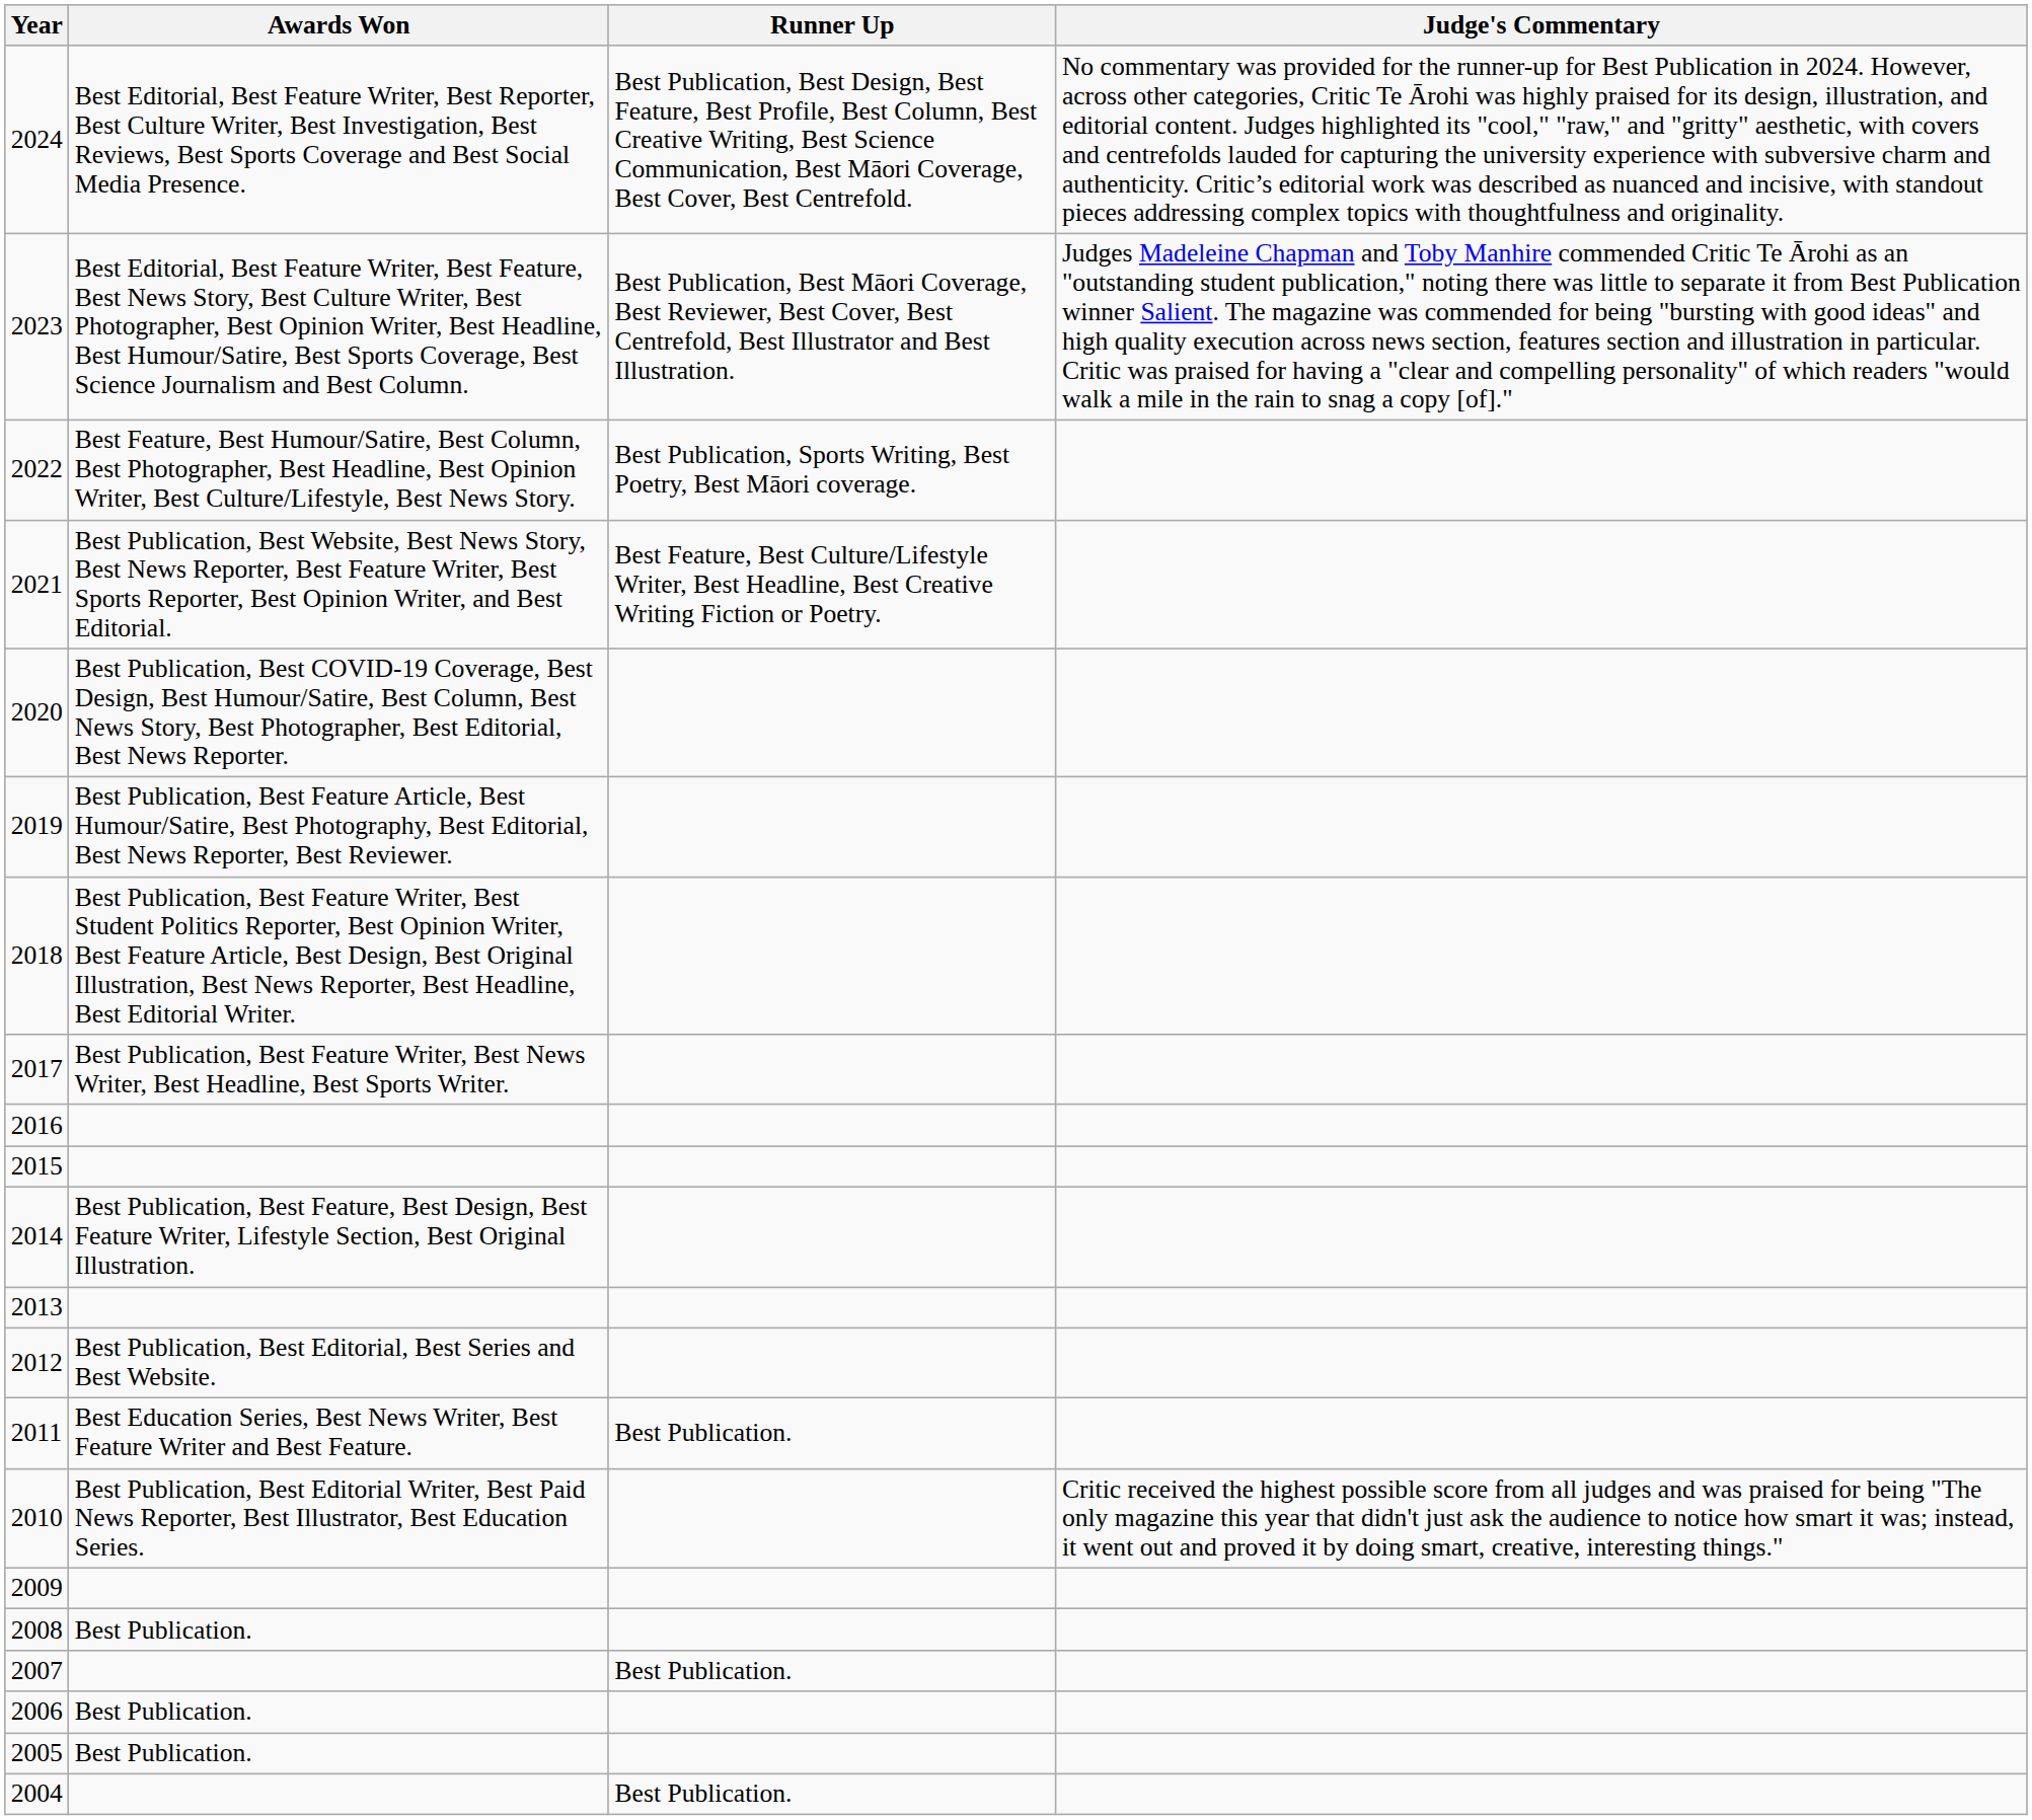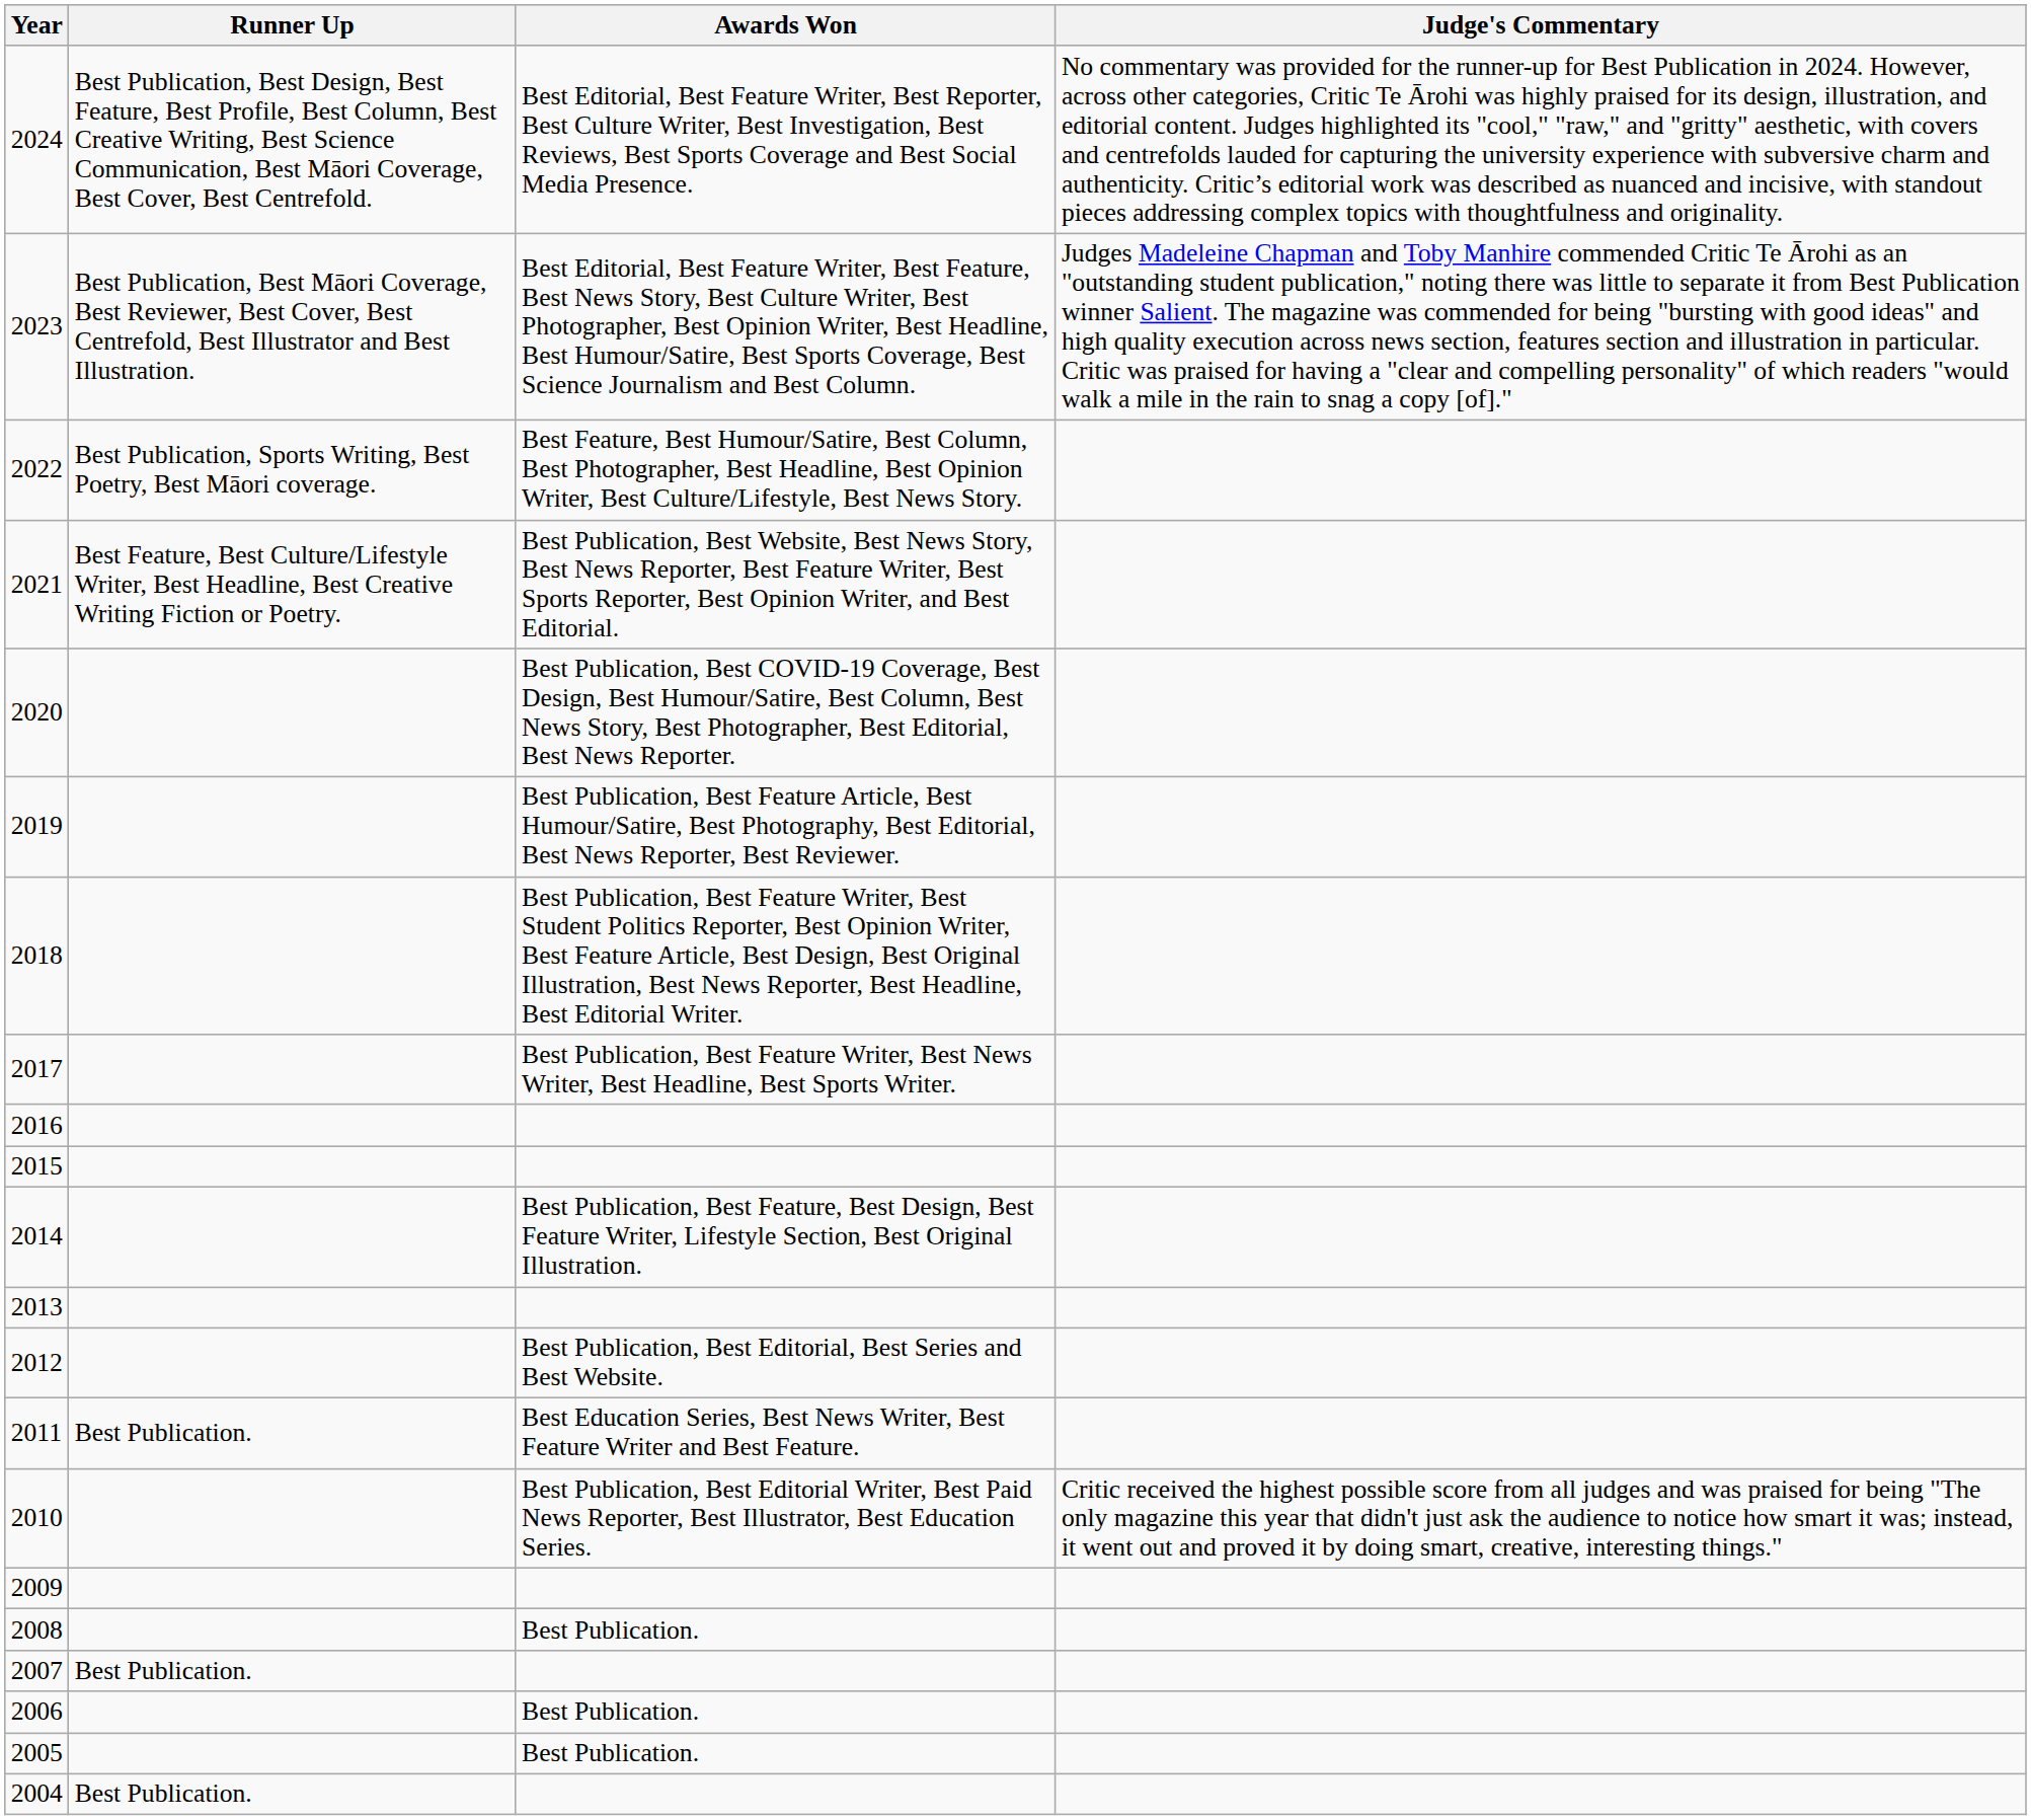columns swapped: Awards Won <-> Runner Up
